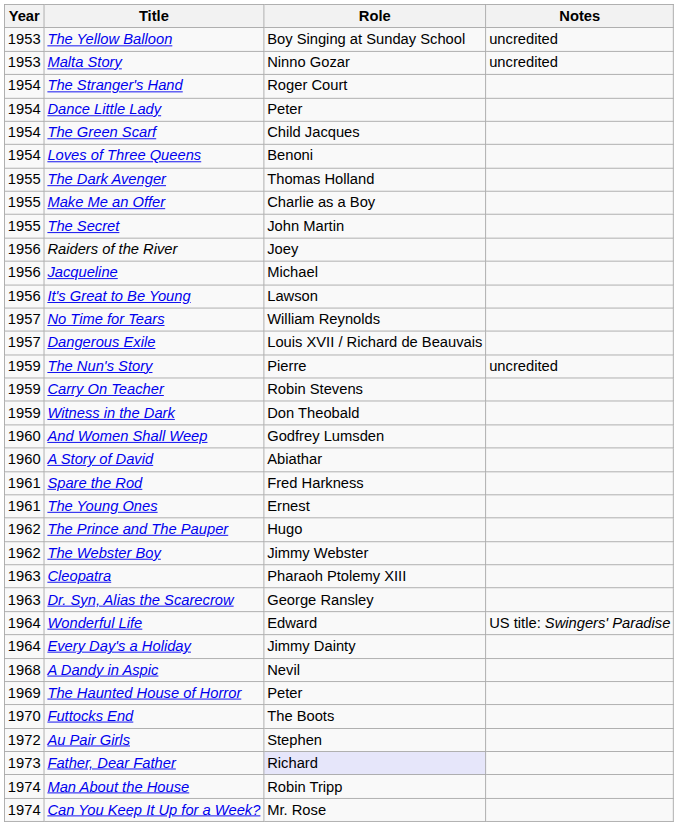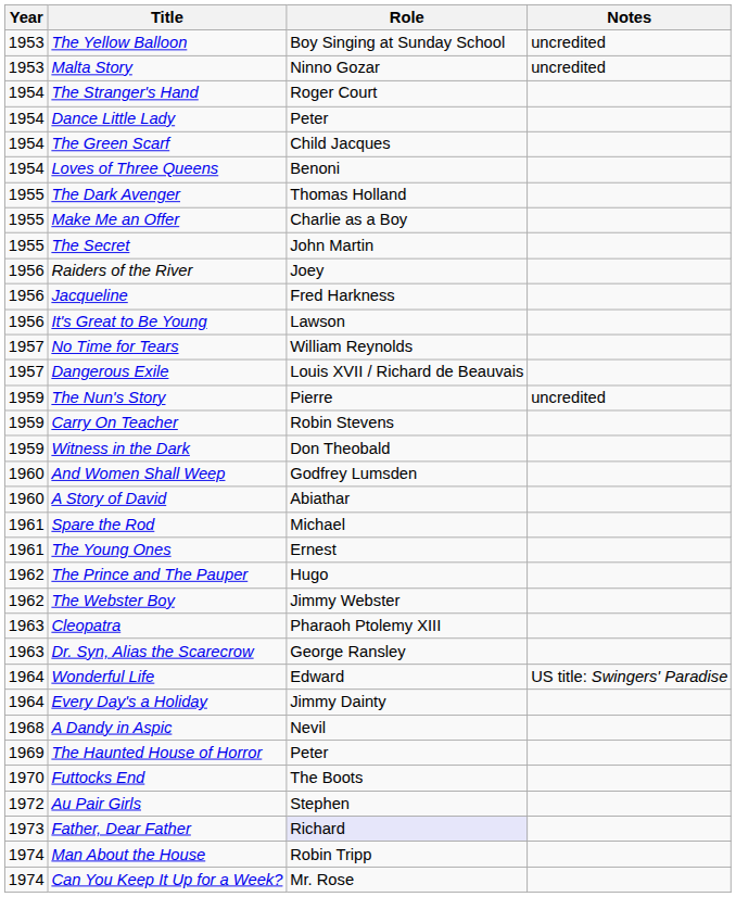Jacqueline | Role: Michael -> Fred Harkness
Spare the Rod | Role: Fred Harkness -> Michael
